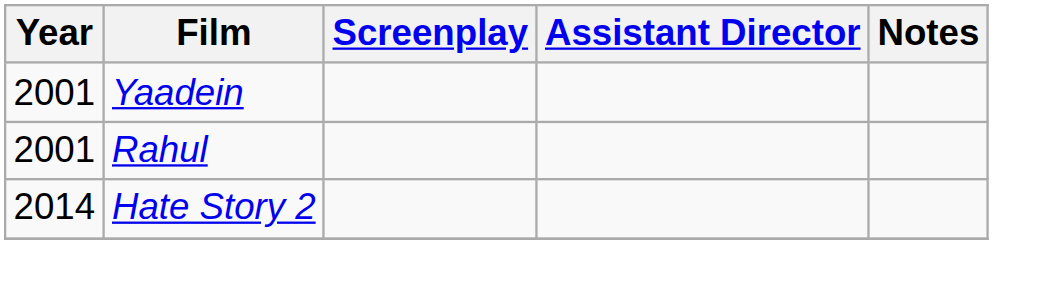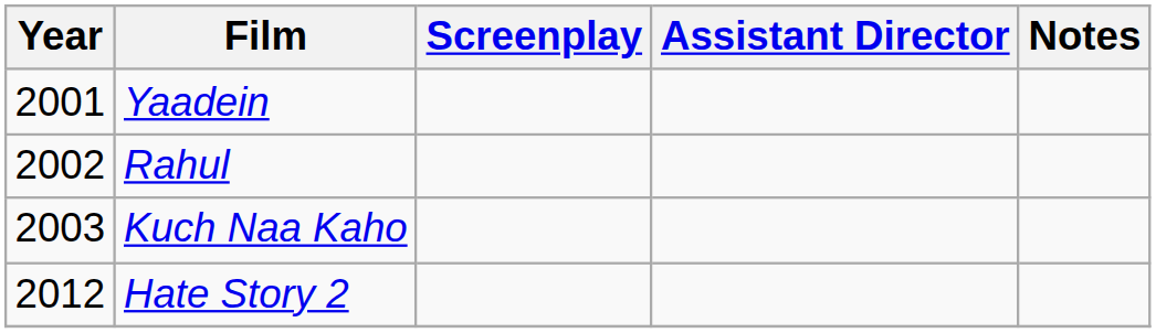Rahul | Year: 2001 -> 2002
+ row: 2003 | Kuch Naa Kaho
Hate Story 2 | Year: 2014 -> 2012
